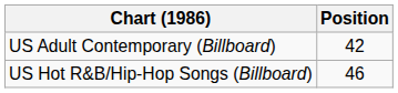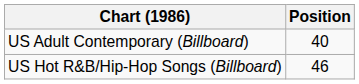US Adult Contemporary (Billboard) | Position: 42 -> 40
